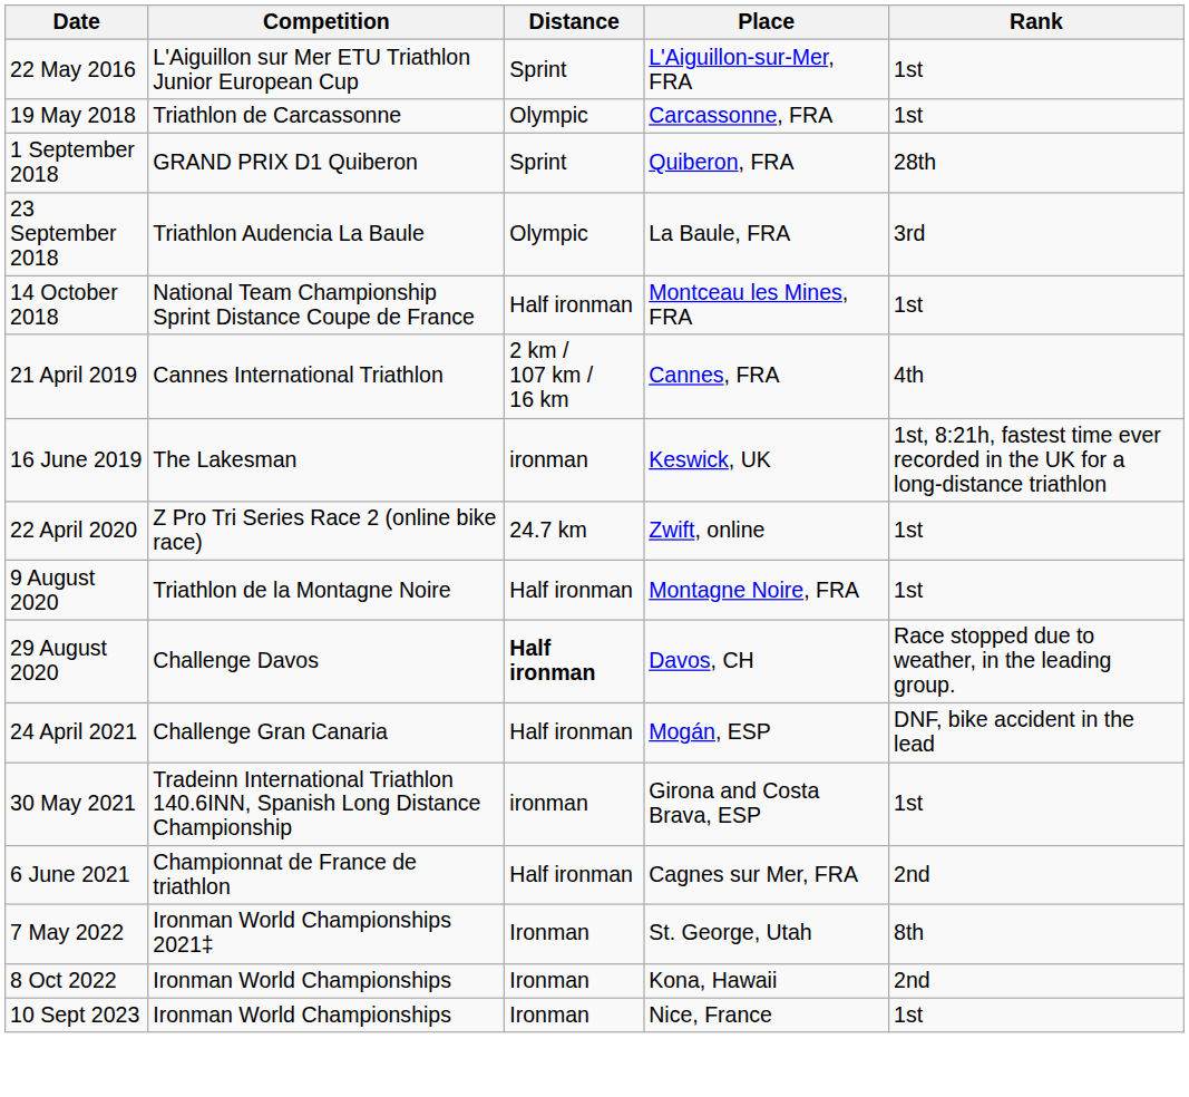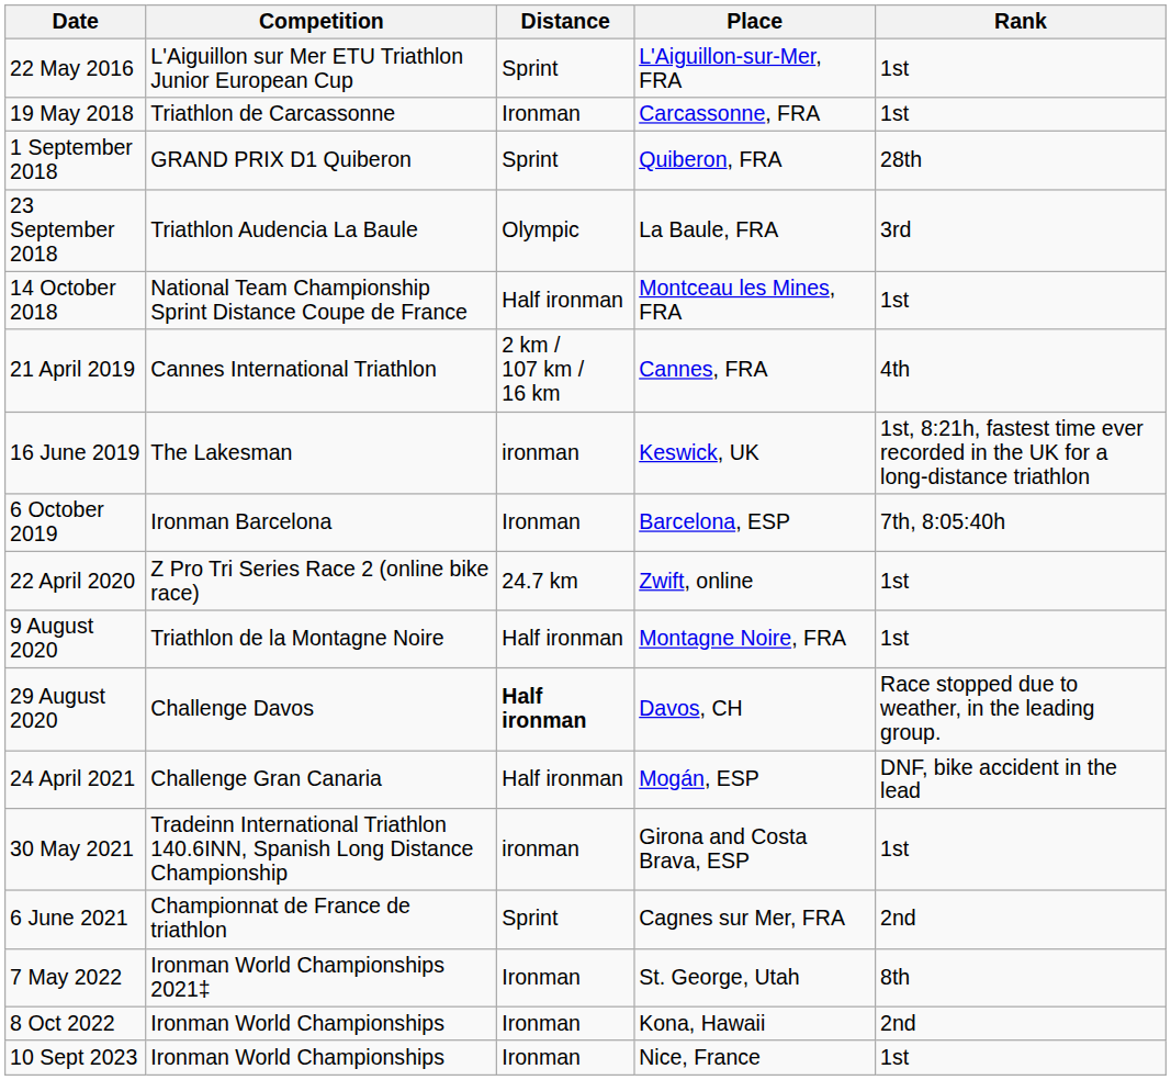19 May 2018 | Distance: Olympic -> Ironman
+ row: 6 October 2019 | Ironman Barcelona | Ironman | Barcelona, ESP | 7th, 8:05:40h
6 June 2021 | Distance: Half ironman -> Sprint
